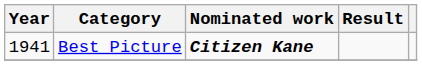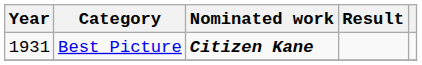Best Picture | Year: 1941 -> 1931
